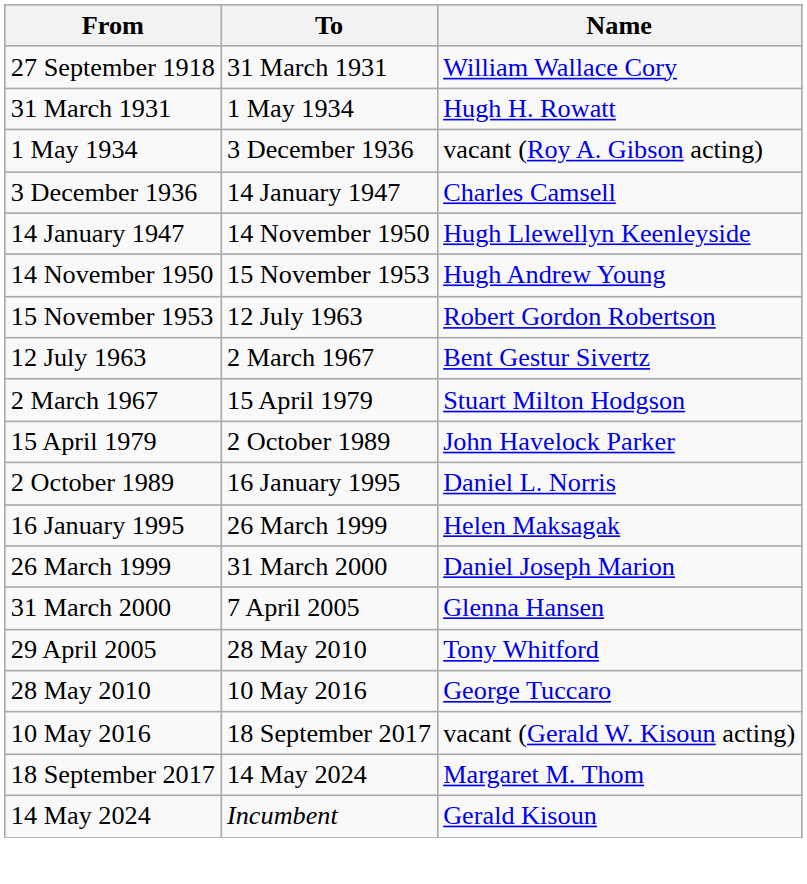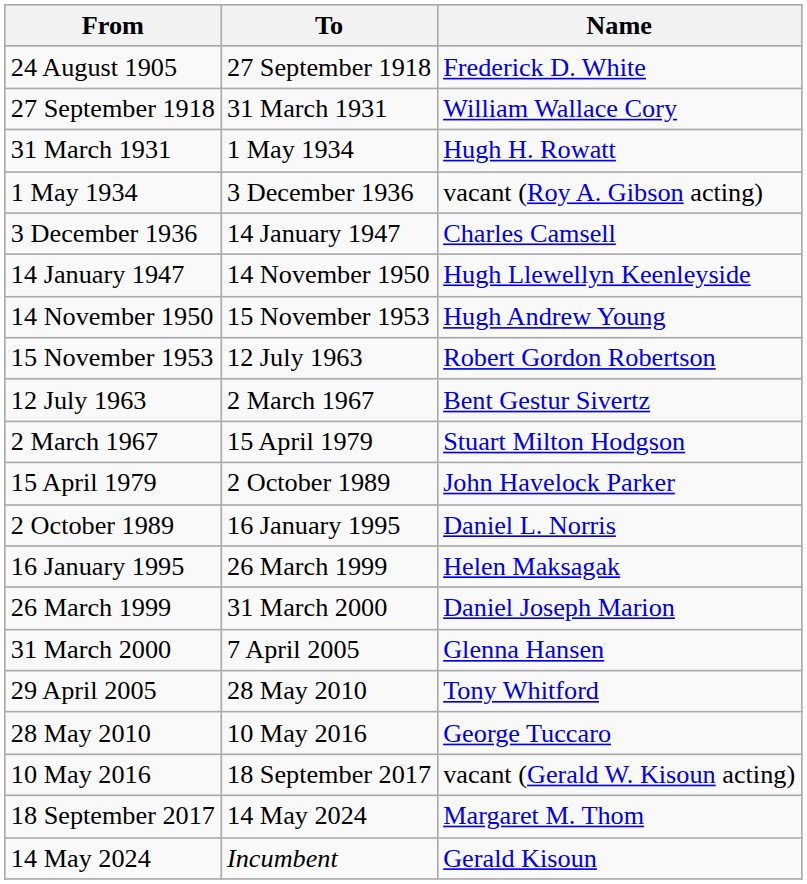+ row: 24 August 1905 | 27 September 1918 | Frederick D. White
